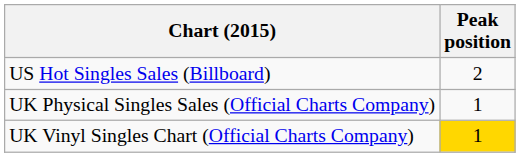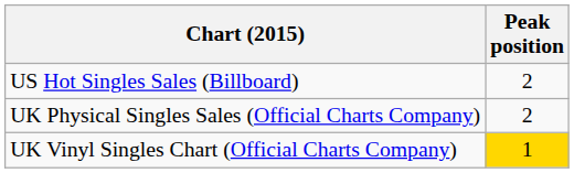UK Physical Singles Sales (Official Charts Company) | Peak position: 1 -> 2
